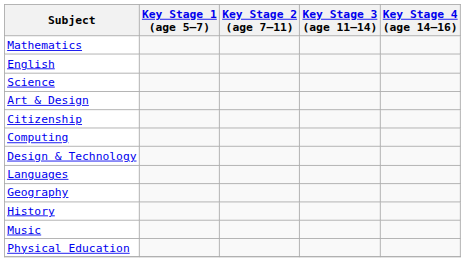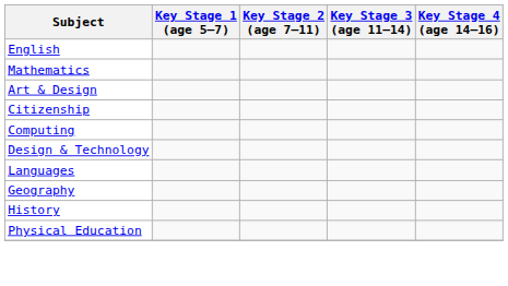rows swapped: English <-> Mathematics
- row: Science
- row: Music
